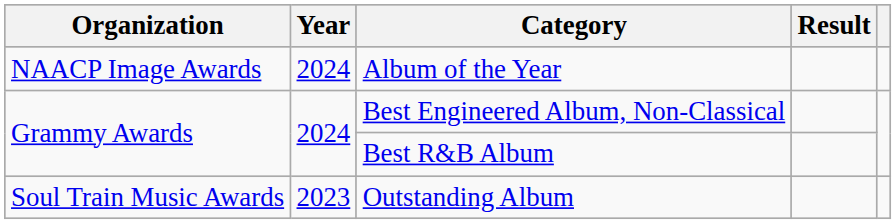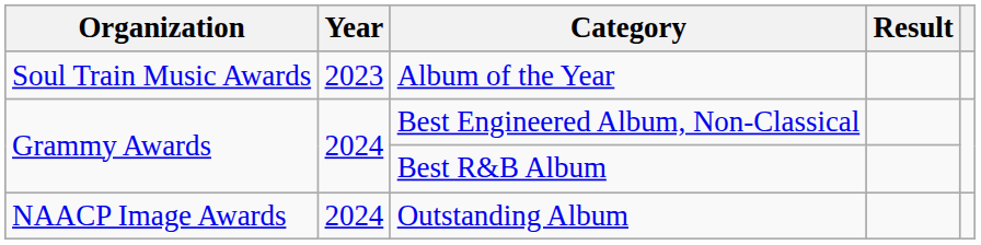Album of the Year | Organization: NAACP Image Awards -> Soul Train Music Awards
Album of the Year | Year: 2024 -> 2023
Outstanding Album | Organization: Soul Train Music Awards -> NAACP Image Awards
Outstanding Album | Year: 2023 -> 2024
